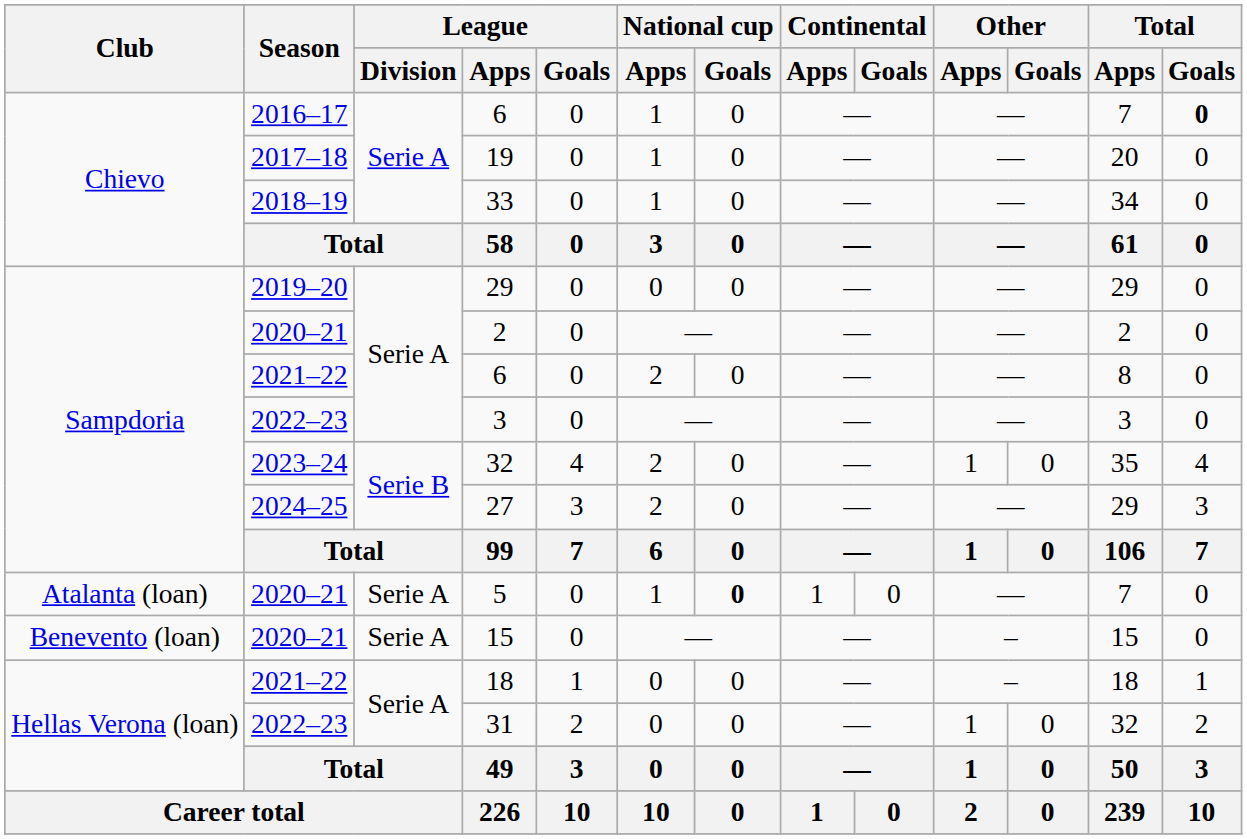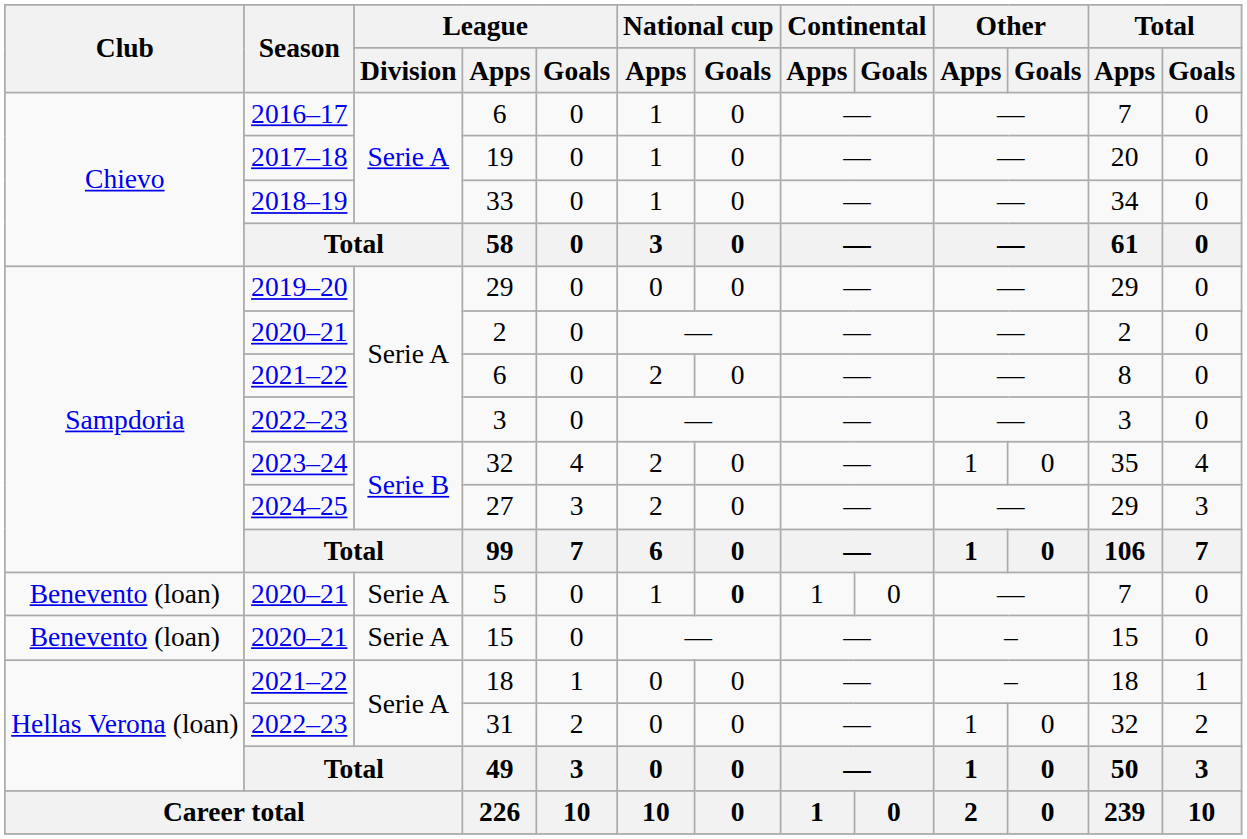2016–17 / 6 | Total / Goals: bold -> normal
5 | Club: Atalanta (loan) -> Benevento (loan)
